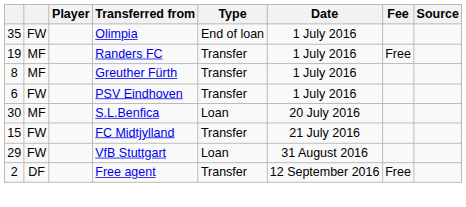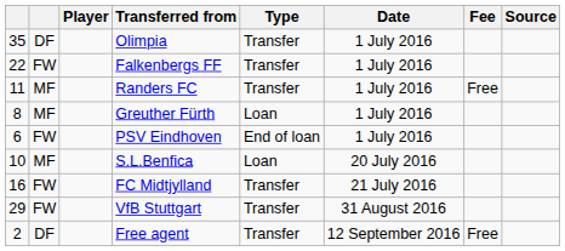Olimpia | column 2: FW -> DF
Olimpia | Type: End of loan -> Transfer
+ row: 22 | FW | Falkenbergs FF | Transfer | 1 July 2016
Randers FC | column 1: 19 -> 11
Greuther Fürth | Type: Transfer -> Loan
PSV Eindhoven | Type: Transfer -> End of loan
S.L.Benfica | column 1: 30 -> 10
FC Midtjylland | column 1: 15 -> 16
VfB Stuttgart | Type: Loan -> Transfer
